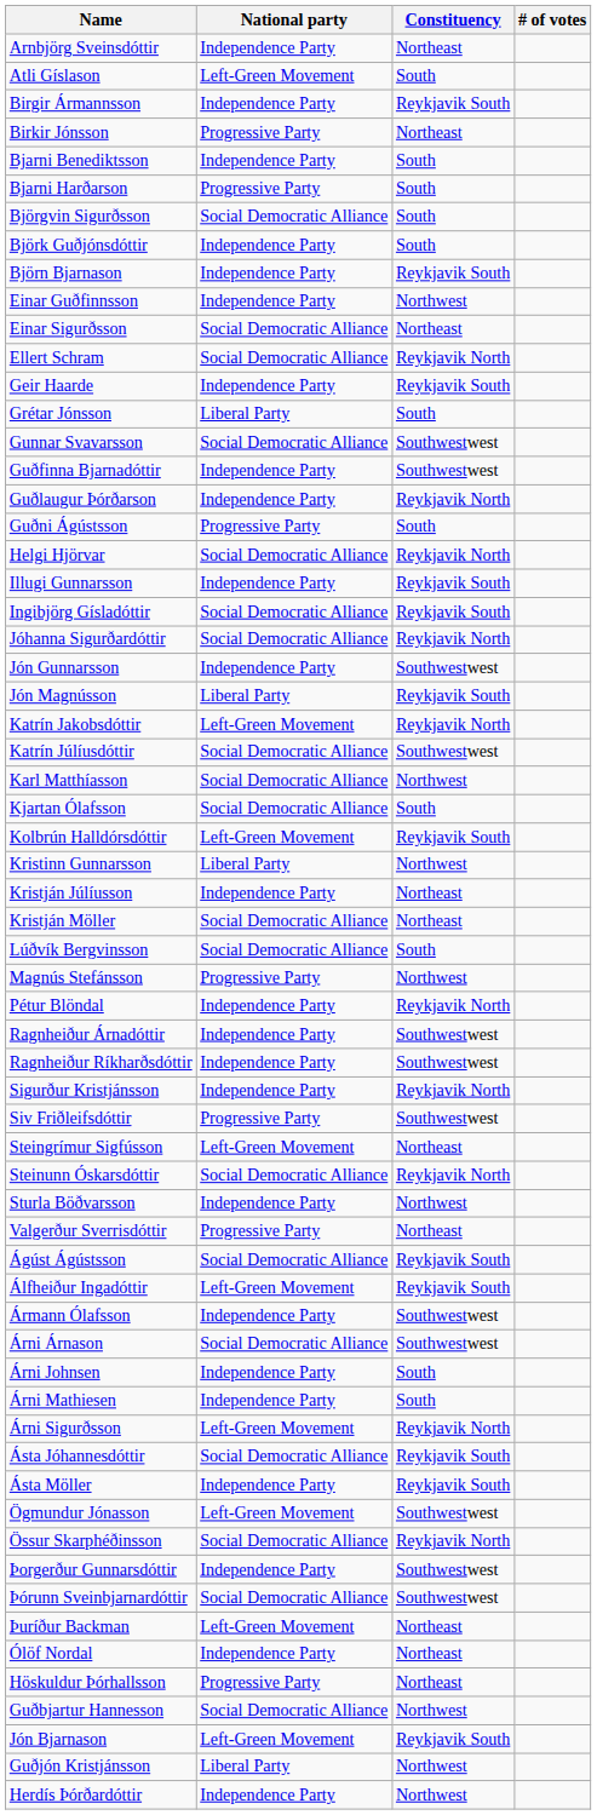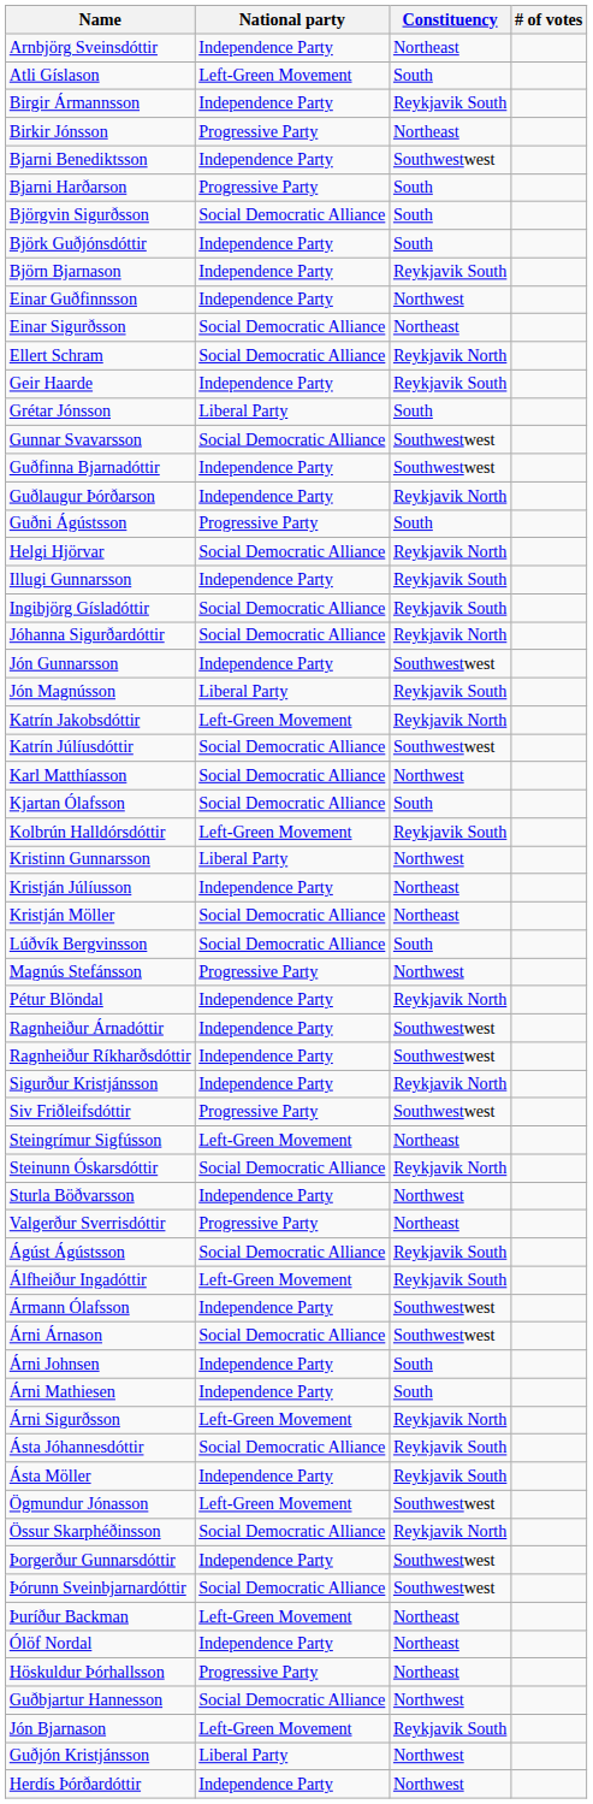Bjarni Benediktsson | Constituency: South -> Southwestwest
